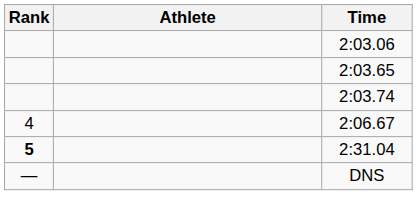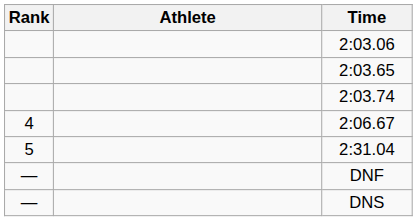2:31.04 | Rank: bold -> normal
+ row: — | DNF
